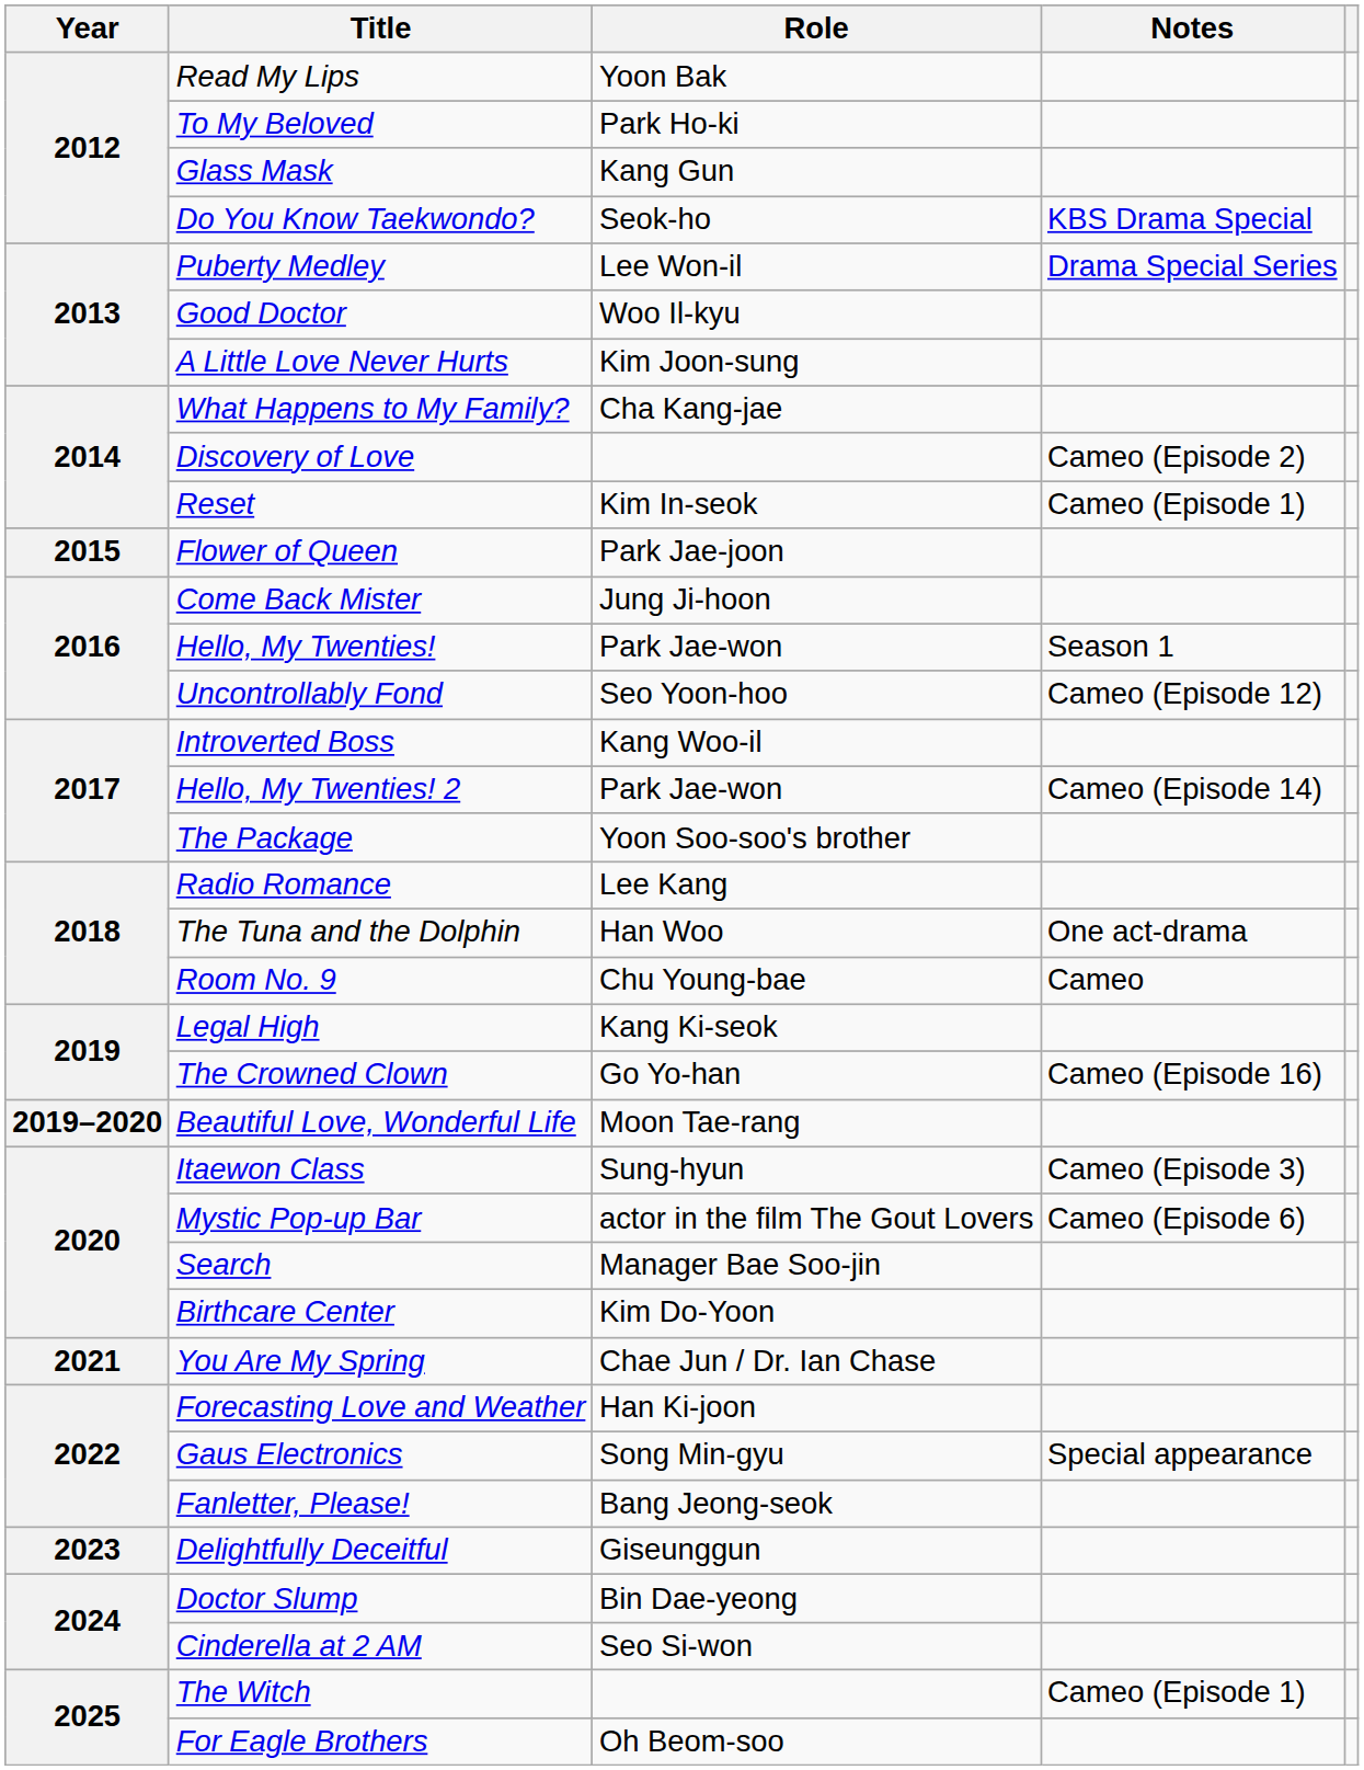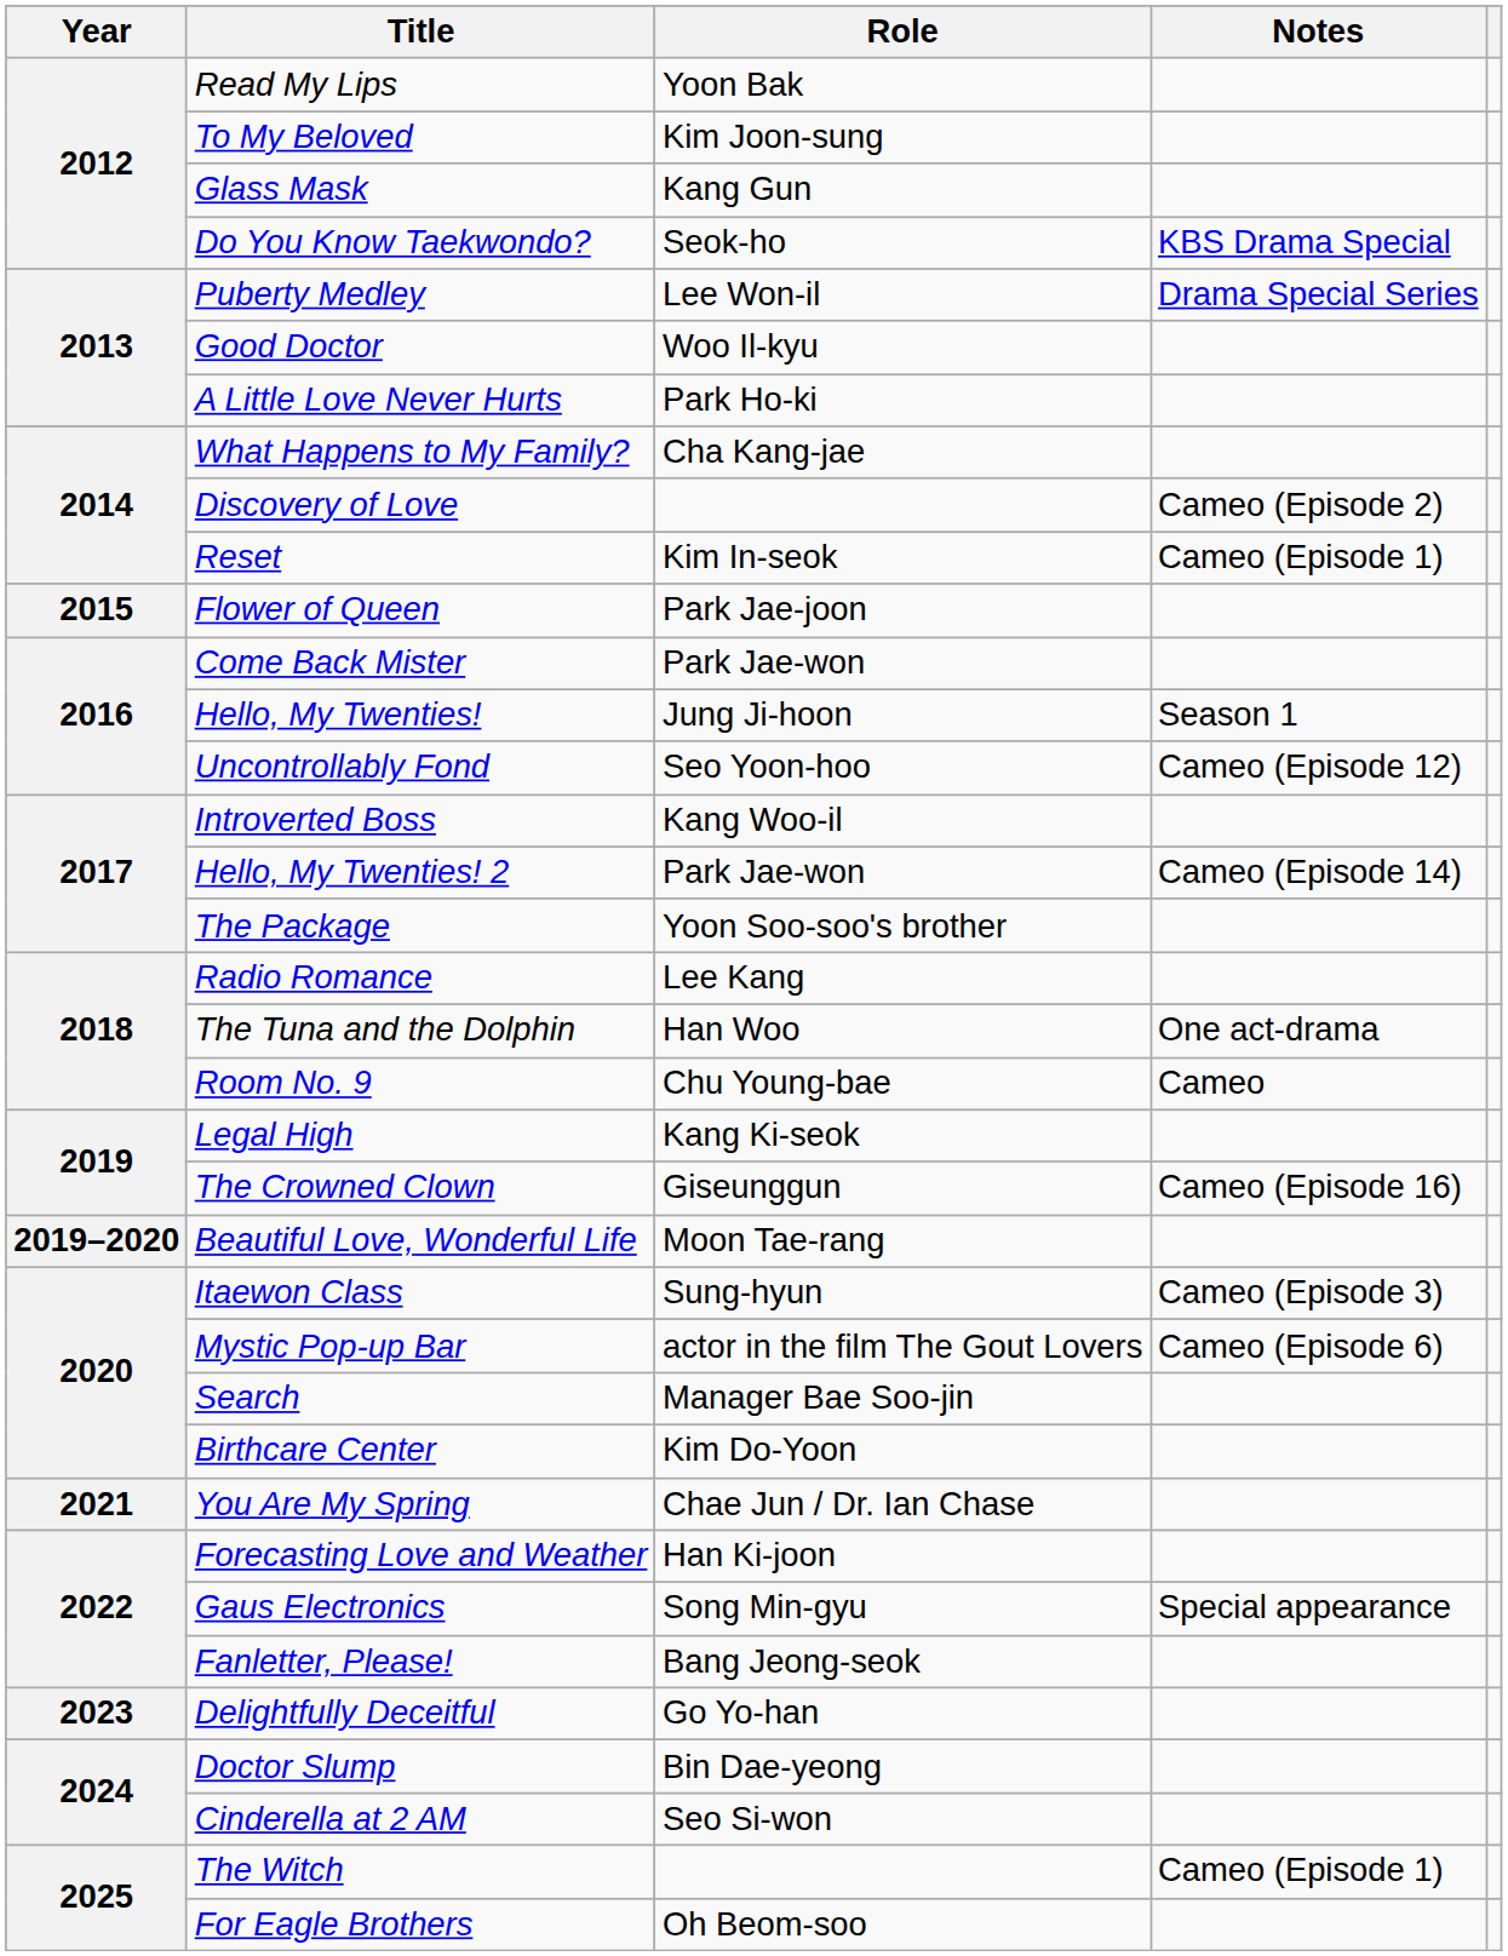To My Beloved | Role: Park Ho-ki -> Kim Joon-sung
A Little Love Never Hurts | Role: Kim Joon-sung -> Park Ho-ki
Come Back Mister | Role: Jung Ji-hoon -> Park Jae-won
Hello, My Twenties! | Role: Park Jae-won -> Jung Ji-hoon
The Crowned Clown | Role: Go Yo-han -> Giseunggun
Delightfully Deceitful | Role: Giseunggun -> Go Yo-han
